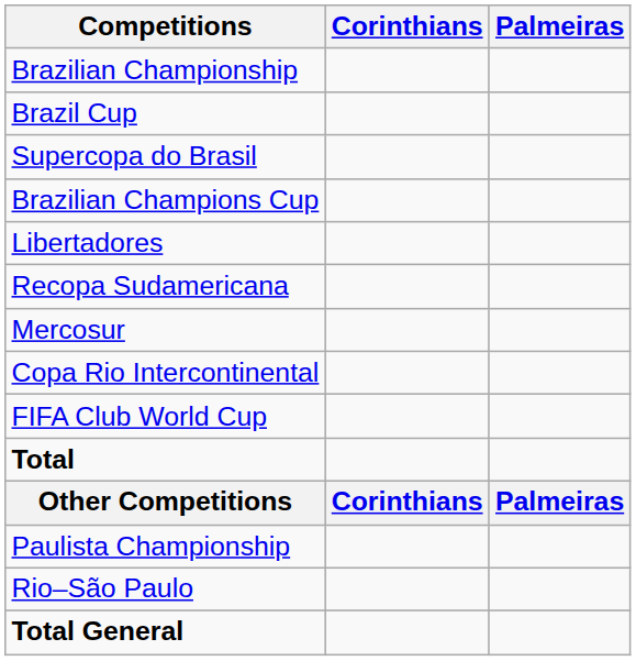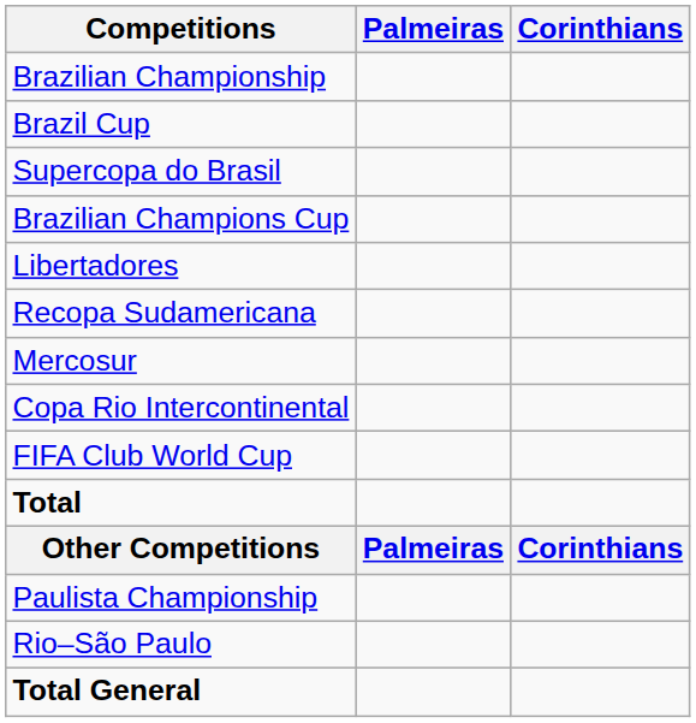columns swapped: Corinthians <-> Palmeiras
